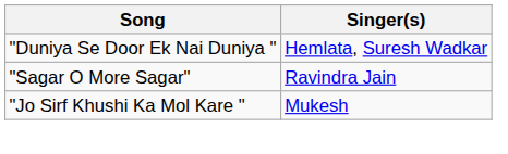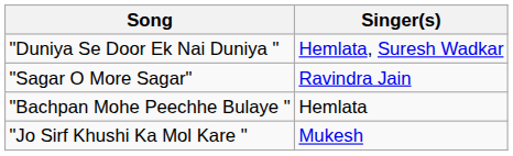+ row: "Bachpan Mohe Peechhe Bulaye " | Hemlata
